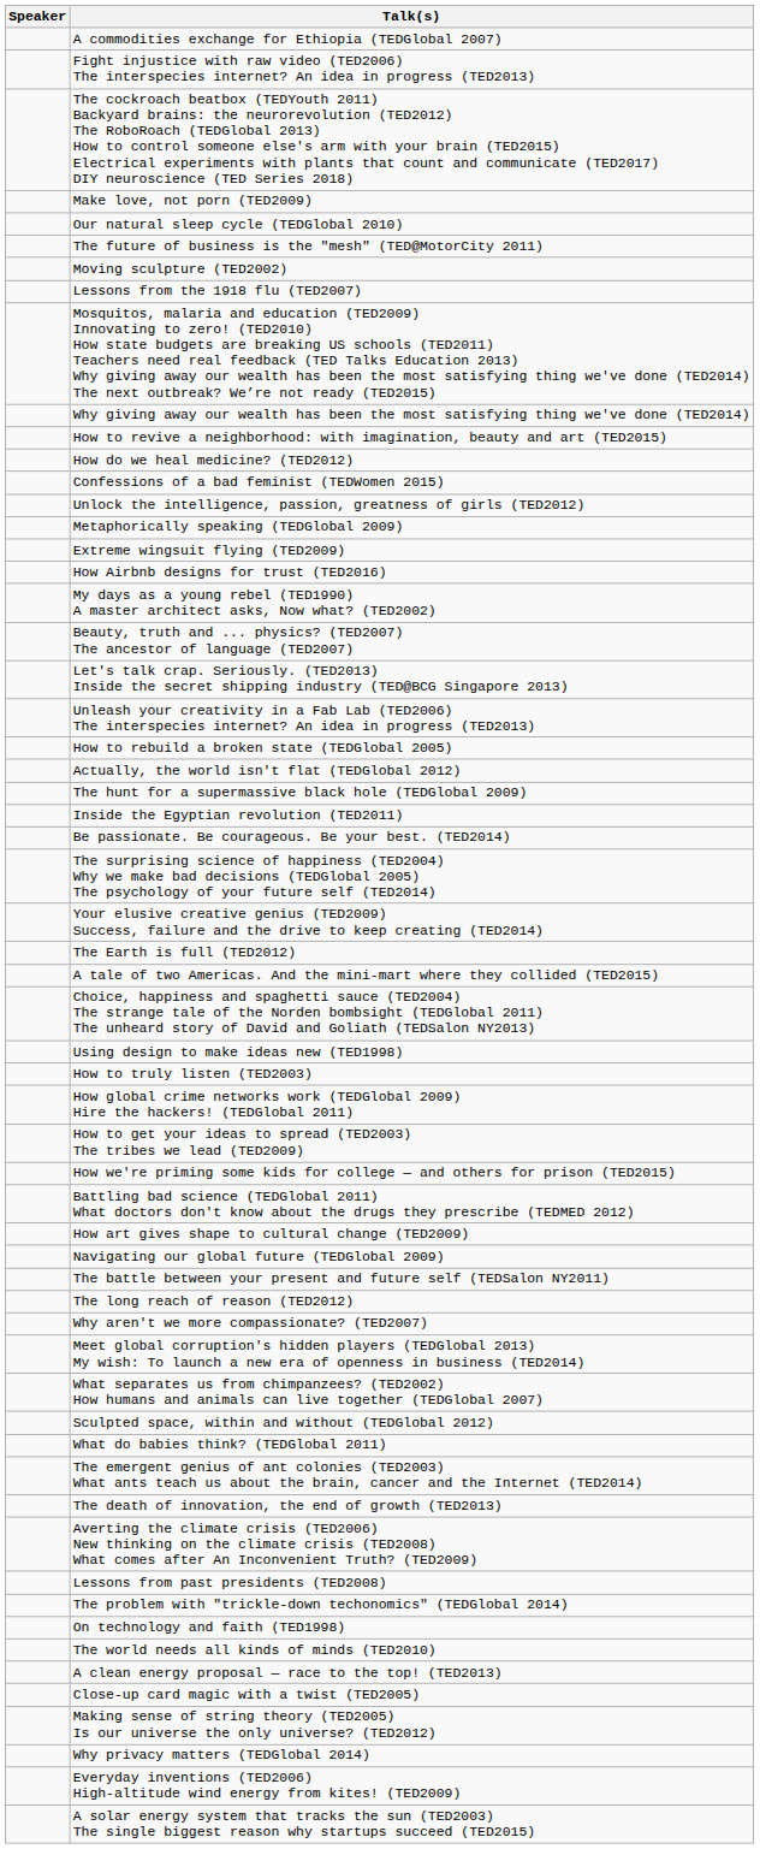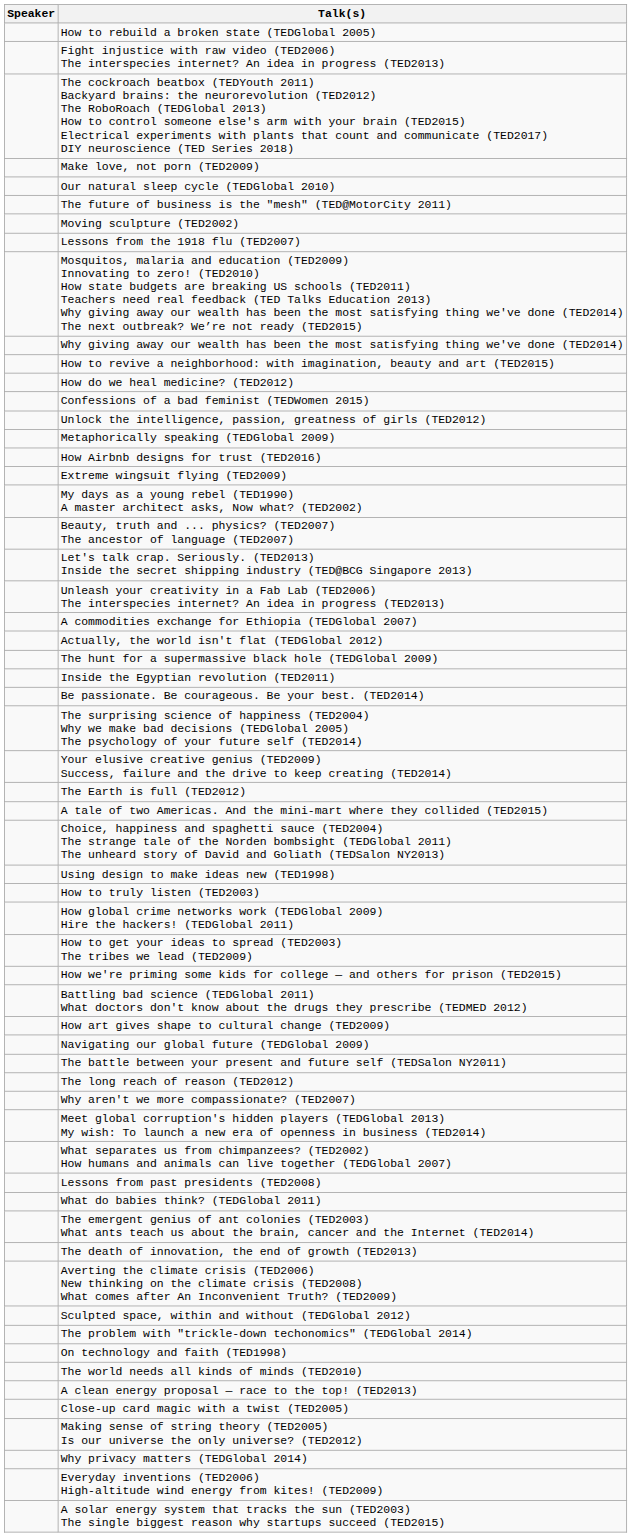rows swapped: A commodities exchange for Ethiopia (TEDGlobal 2007) <-> How to rebuild a broken state (TEDGlobal 2005)
rows swapped: How Airbnb designs for trust (TED2016) <-> Extreme wingsuit flying (TED2009)
rows swapped: Lessons from past presidents (TED2008) <-> Sculpted space, within and without (TEDGlobal 2012)
